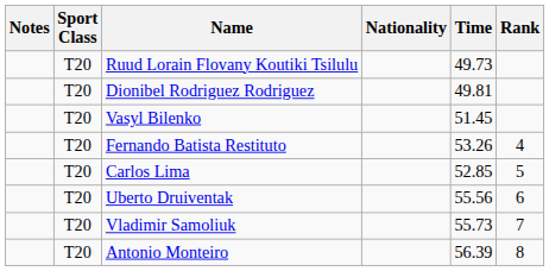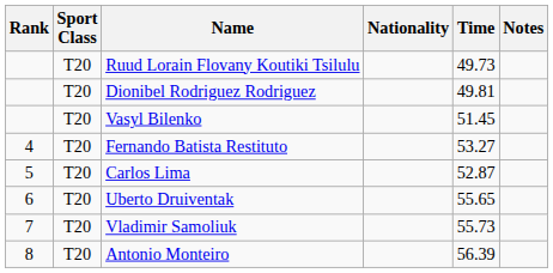columns swapped: Rank <-> Notes
Fernando Batista Restituto | Time: 53.26 -> 53.27
Carlos Lima | Time: 52.85 -> 52.87
Uberto Druiventak | Time: 55.56 -> 55.65
